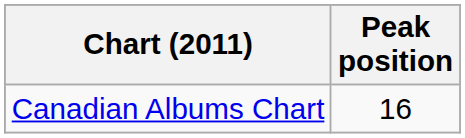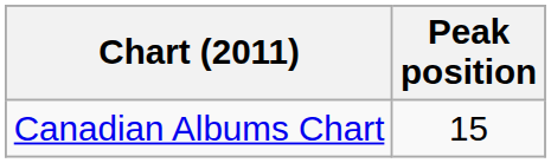Canadian Albums Chart | Peak position: 16 -> 15
